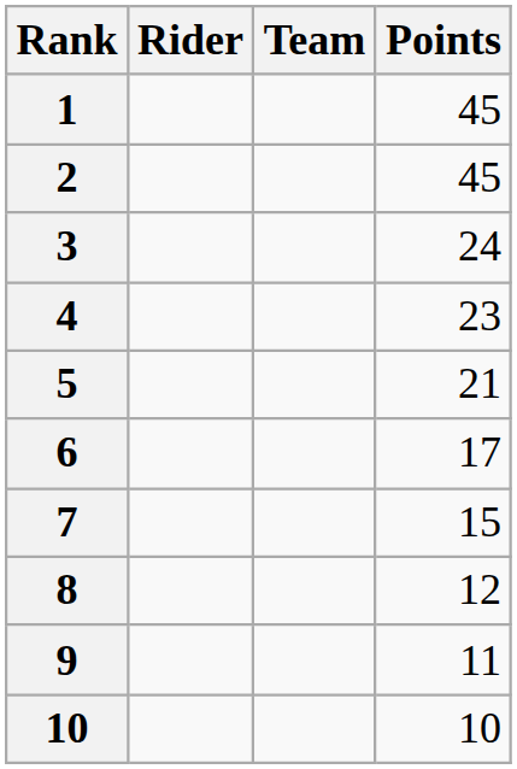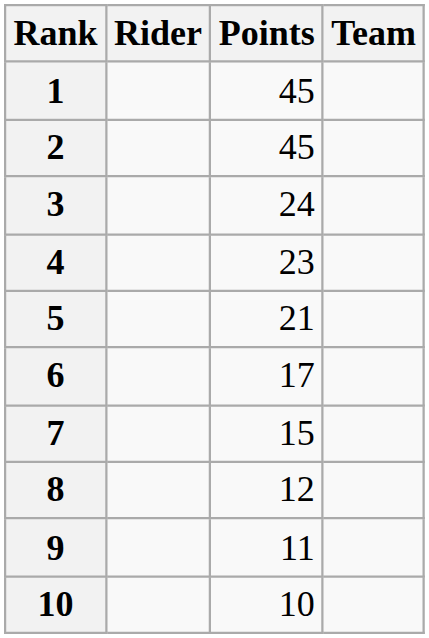columns swapped: Team <-> Points
